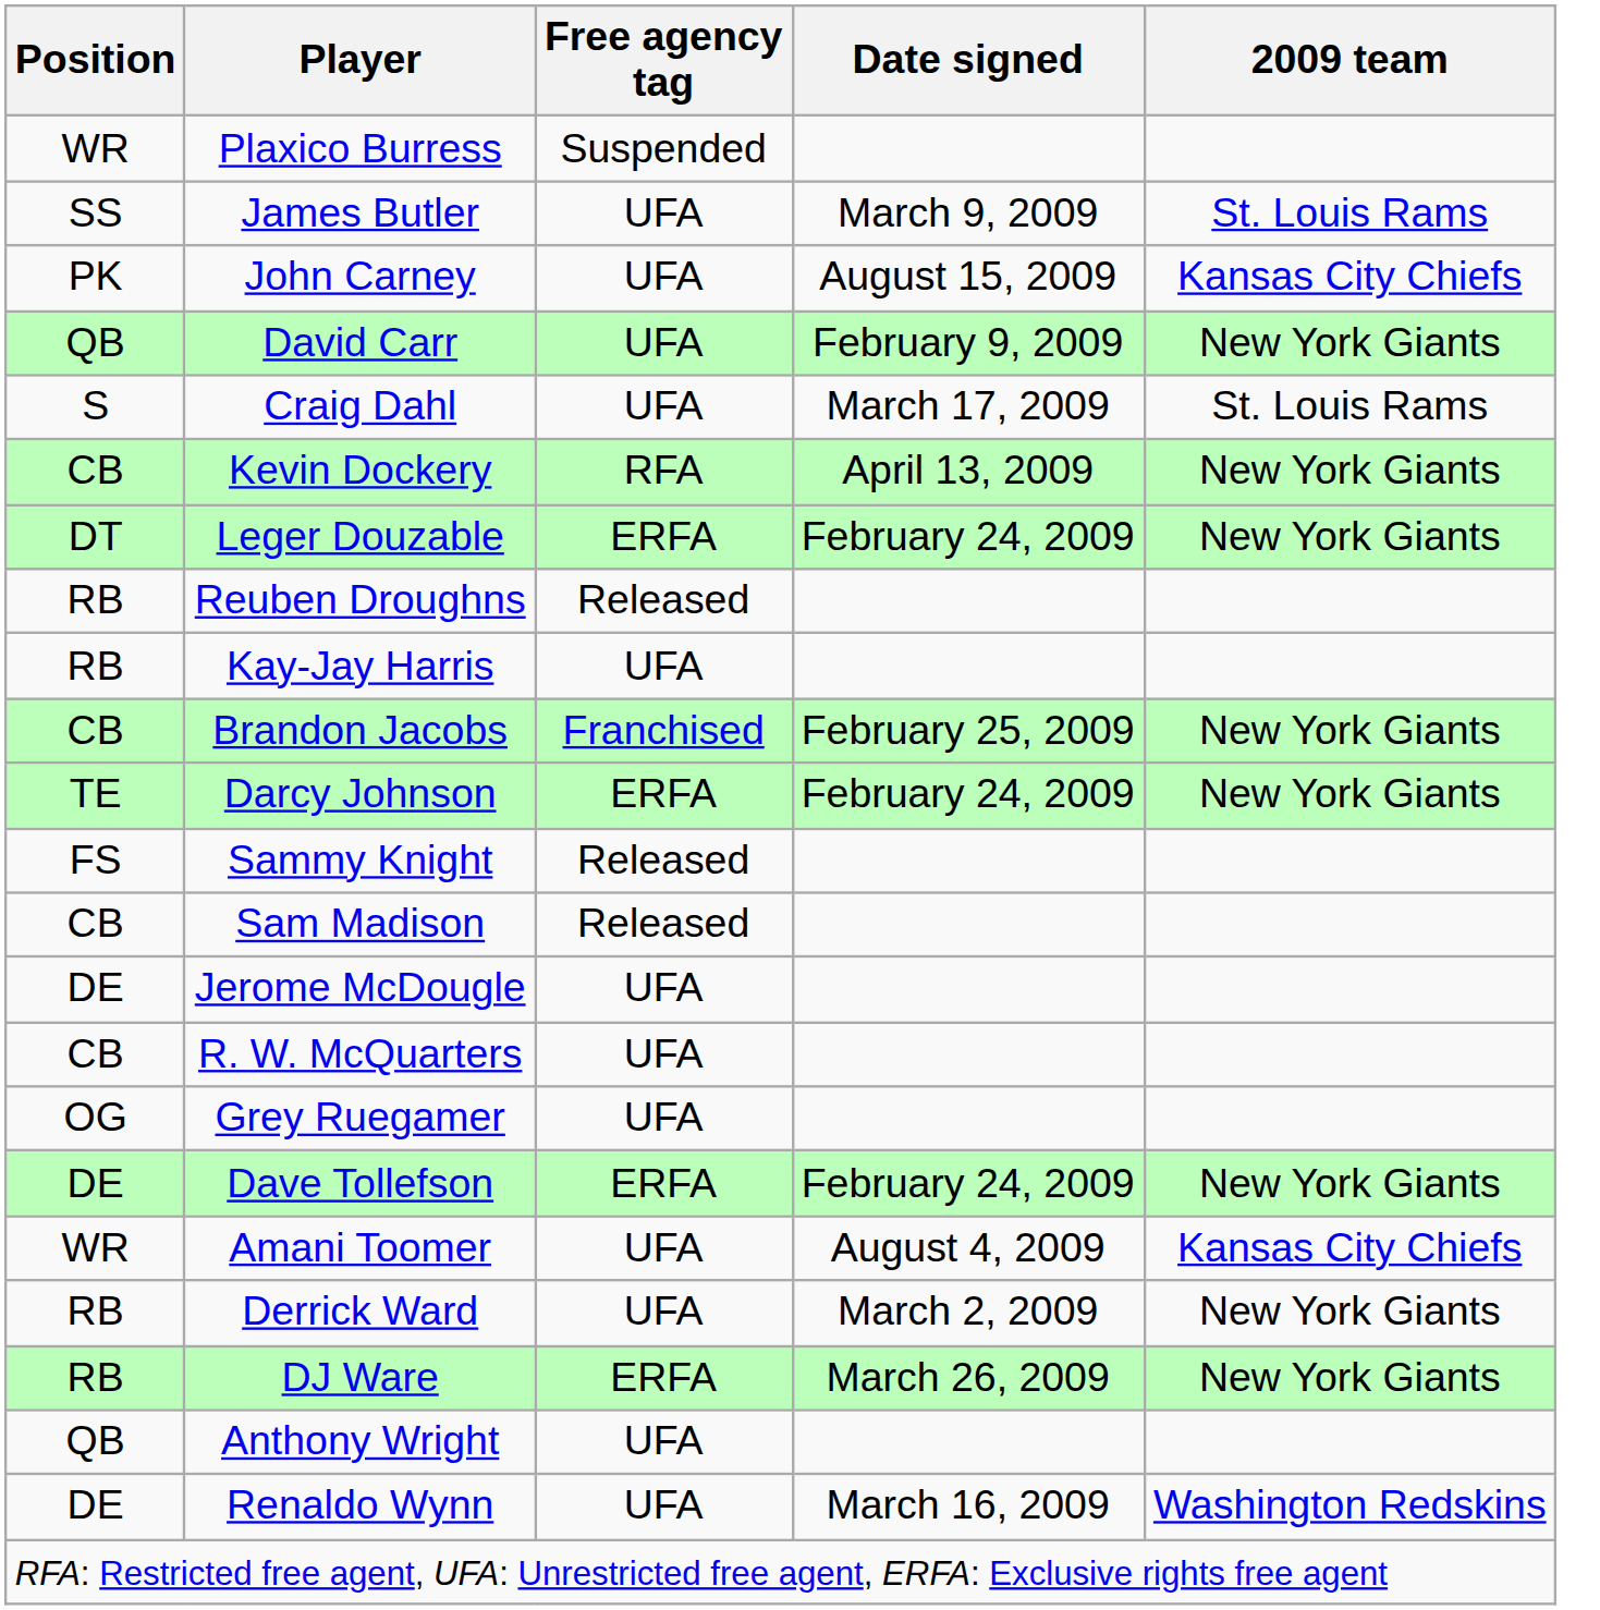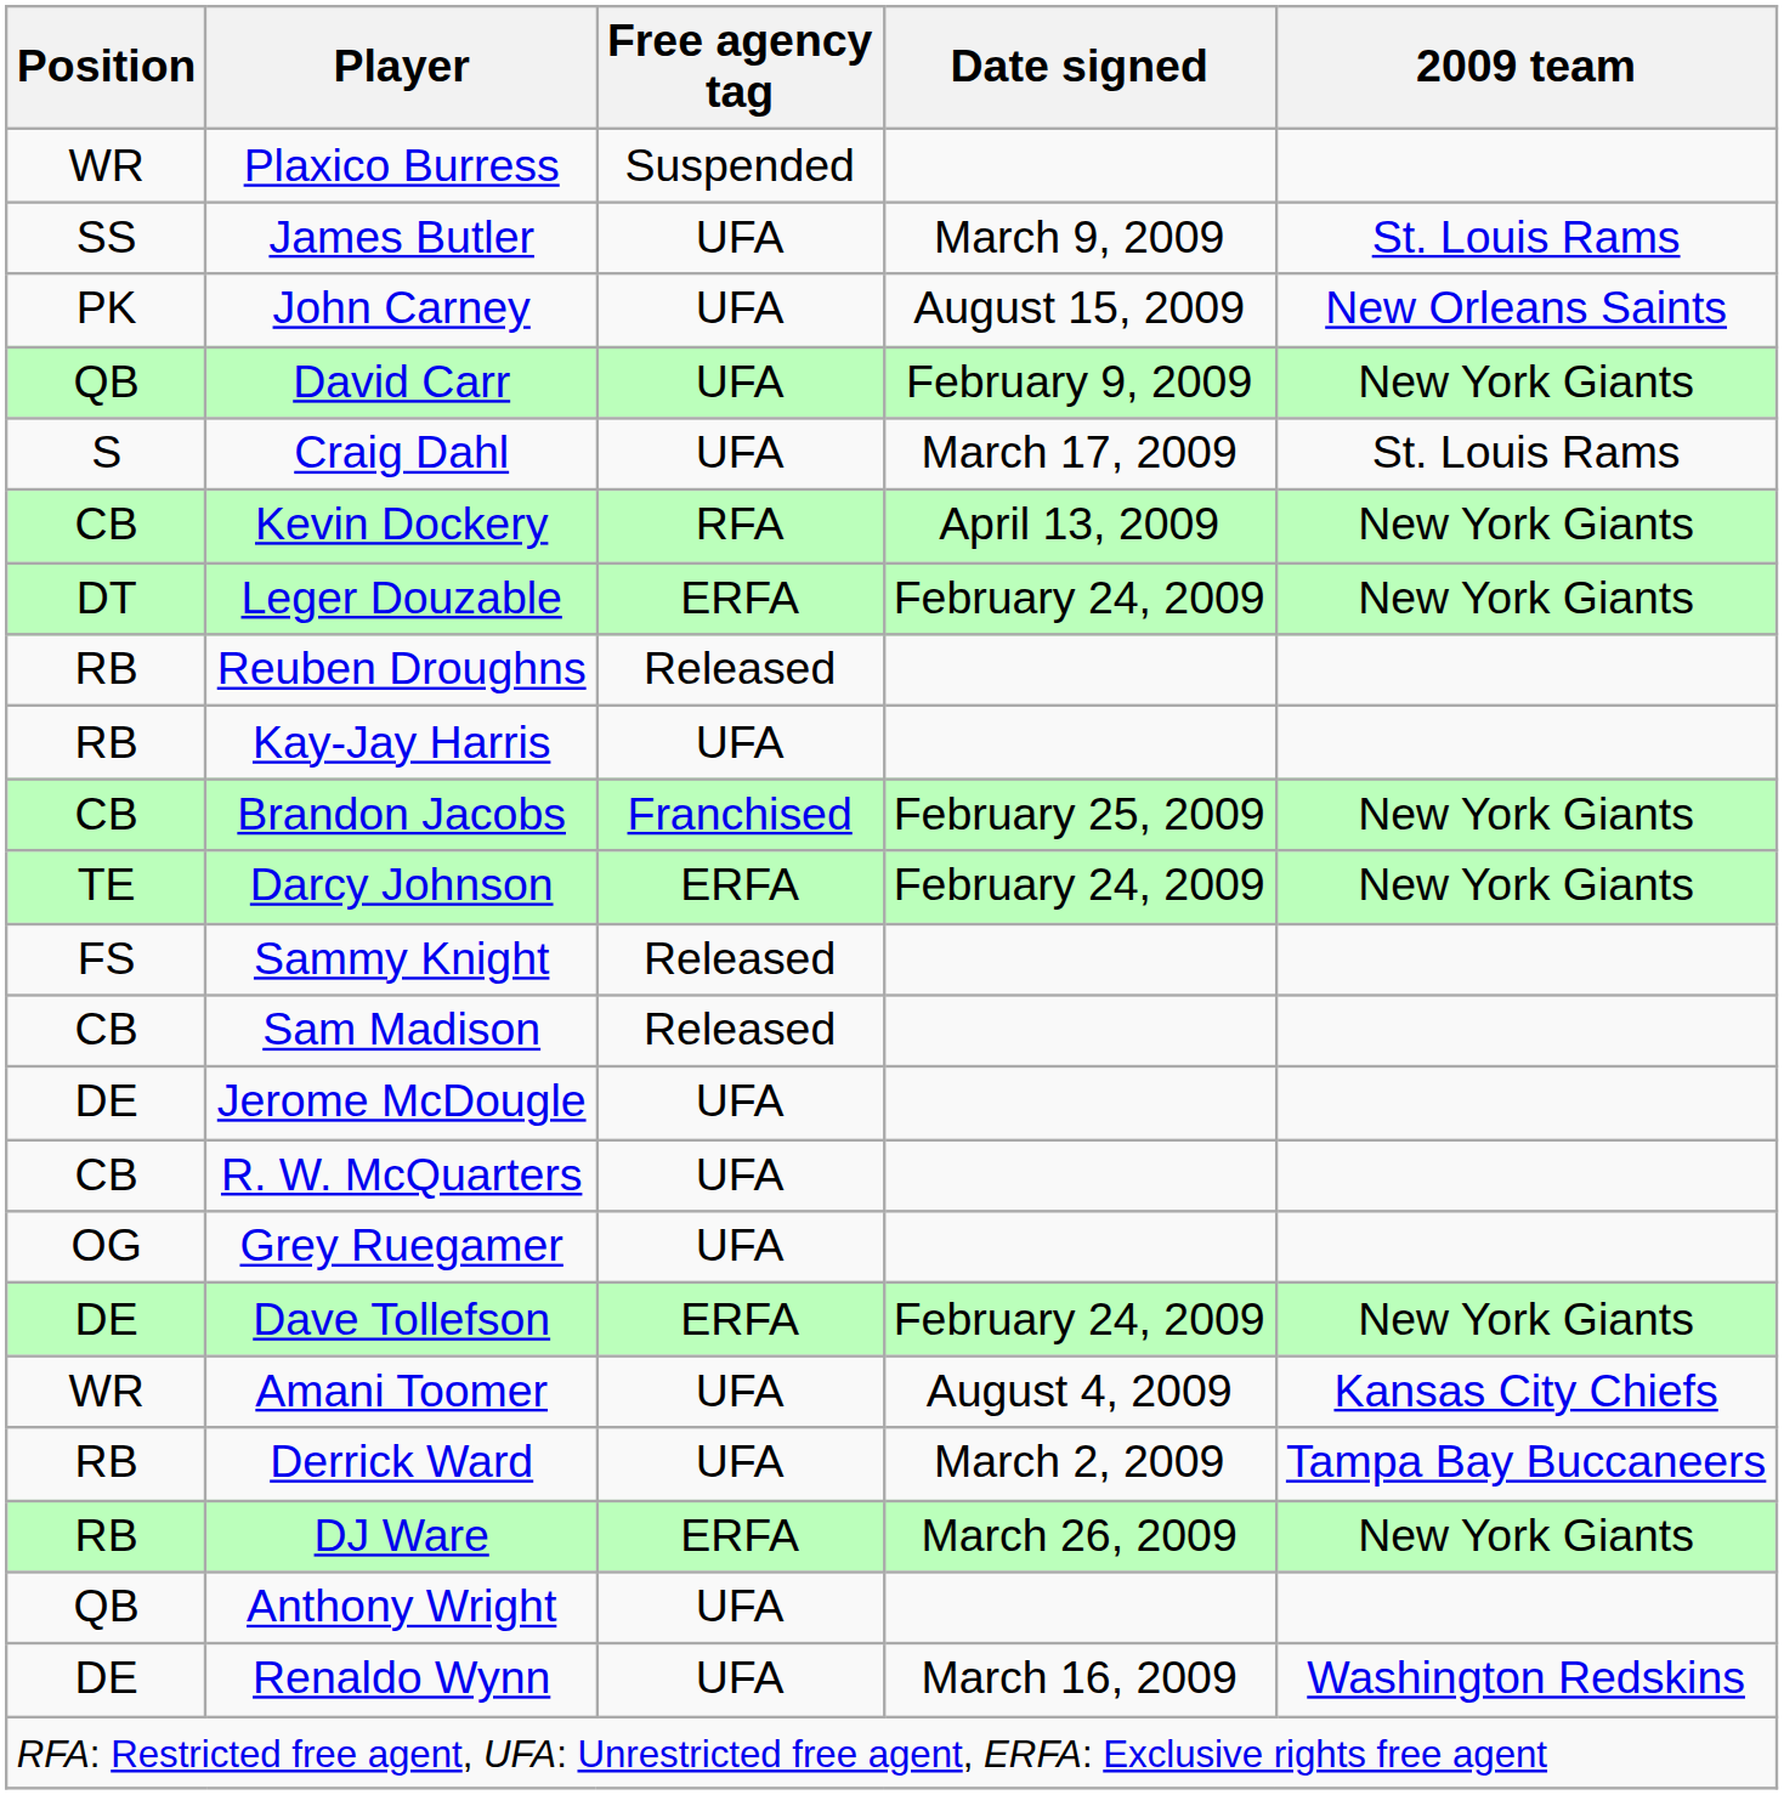John Carney | 2009 team: Kansas City Chiefs -> New Orleans Saints
Derrick Ward | 2009 team: New York Giants -> Tampa Bay Buccaneers
